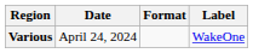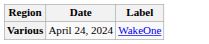- column: Format
